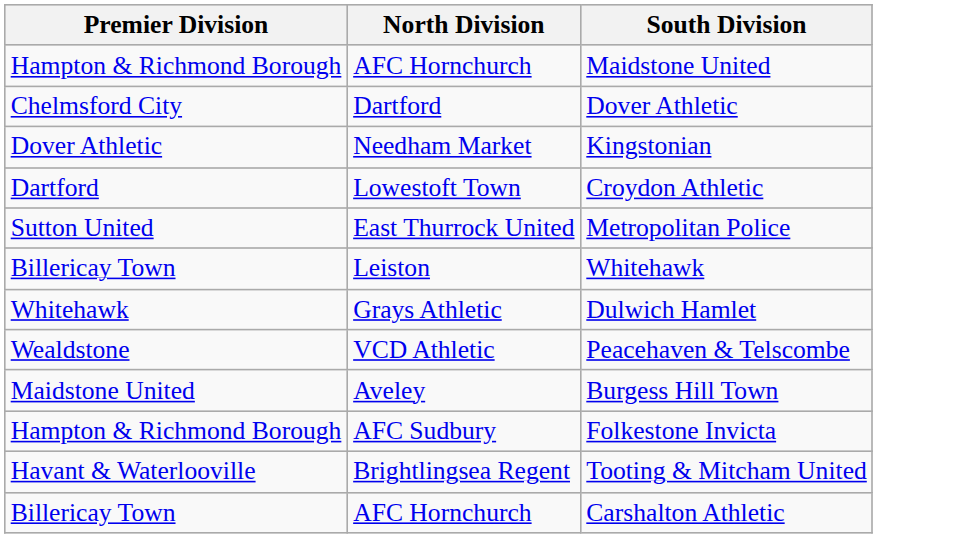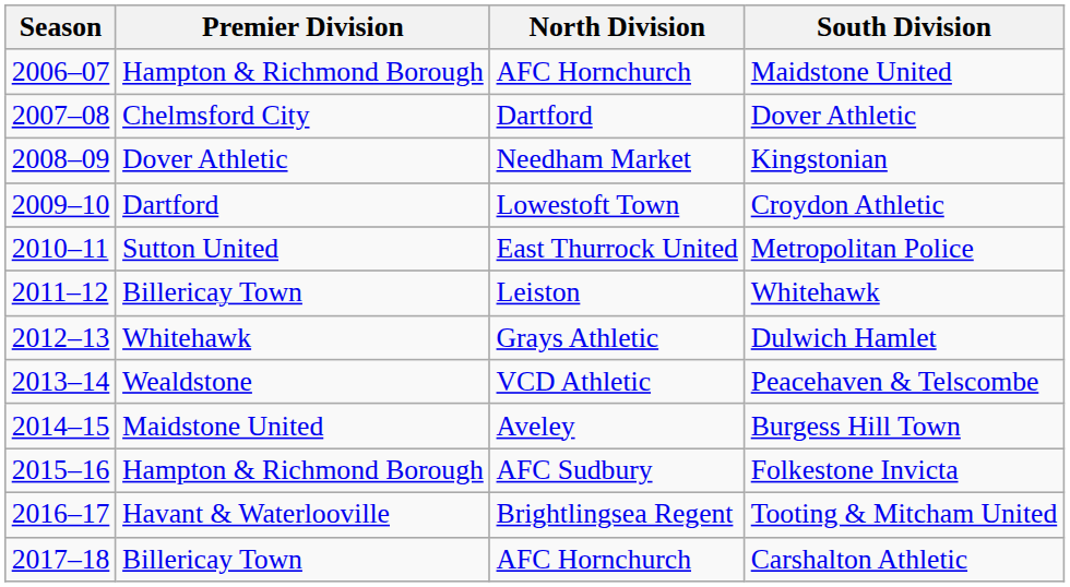+ column: Season | 2006–07 | 2007–08 | 2008–09 | 2009–10 | 2010–11 | 2011–12 | 2012–13 | 2013–14 | 2014–15 | 2015–16 | 2016–17 | 2017–18
